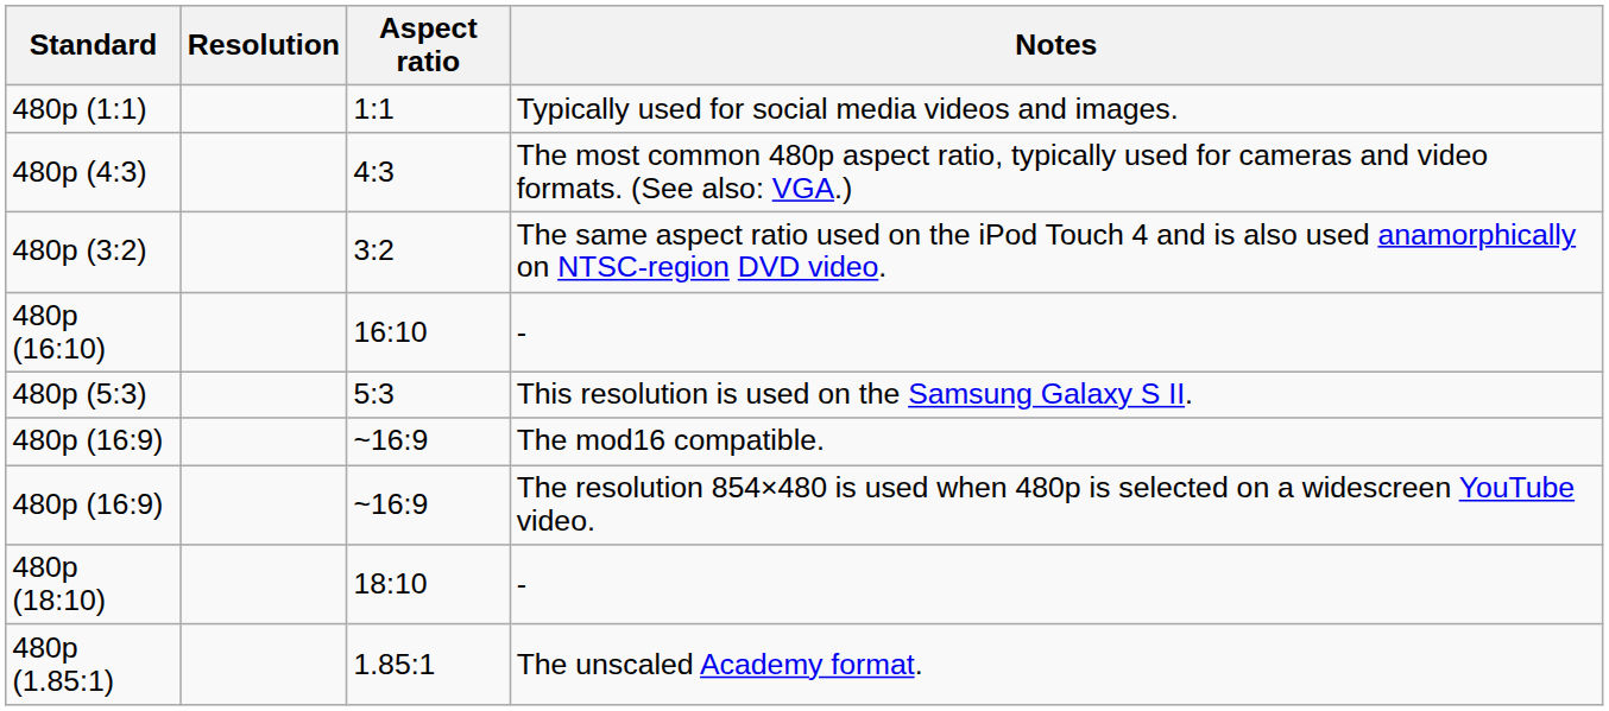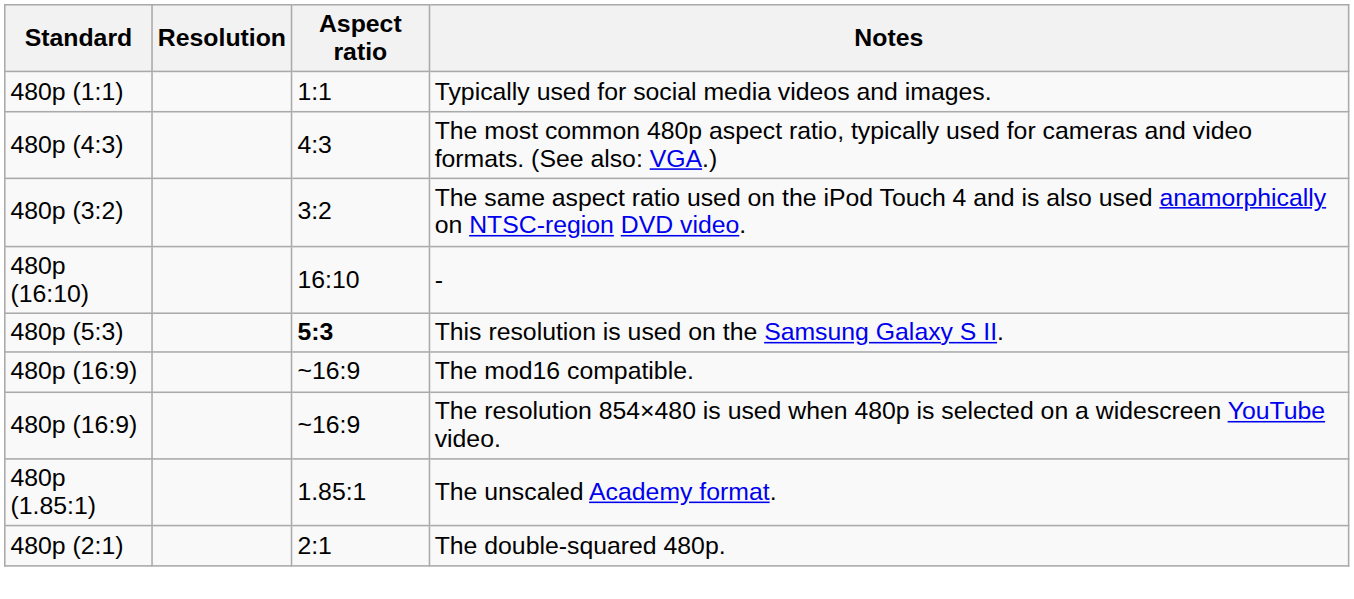This resolution is used on the Samsung Galaxy S II. | Aspect ratio: normal -> bold
- row: 480p (18:10) | 18:10 | -
+ row: 480p (2:1) | 2:1 | The double-squared 480p.
